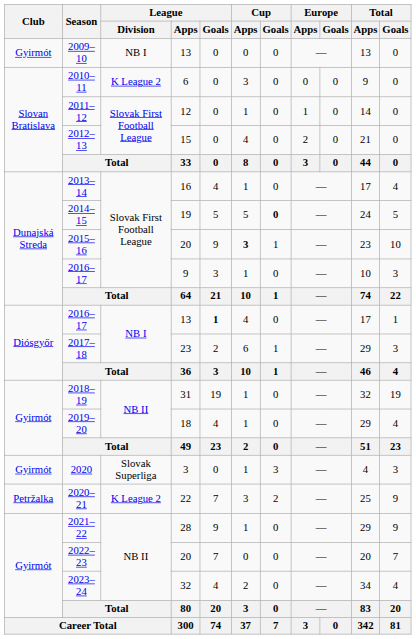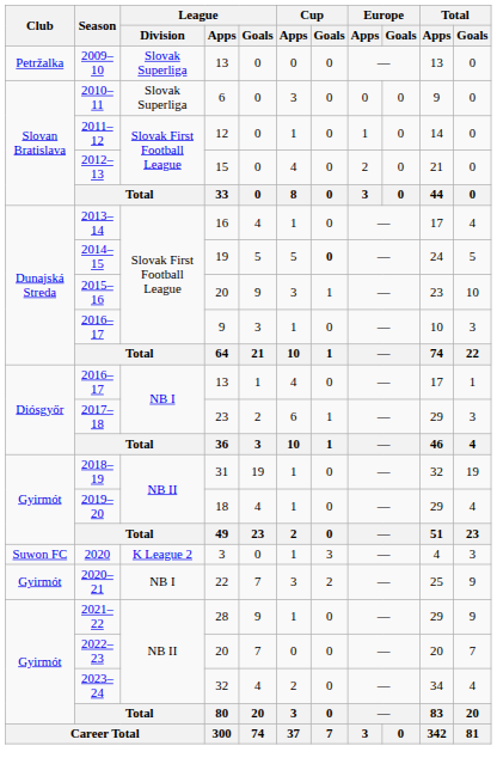2009–10 | Club: Gyirmót -> Petržalka
2009–10 | League / Division: NB I -> Slovak Superliga
2010–11 | League / Division: K League 2 -> Slovak Superliga
2015–16 | Cup / Apps: bold -> normal
2016–17 / 13 | League / Goals: bold -> normal
2020 | Club: Gyirmót -> Suwon FC
2020 | League / Division: Slovak Superliga -> K League 2
2020–21 | Club: Petržalka -> Gyirmót
2020–21 | League / Division: K League 2 -> NB I
